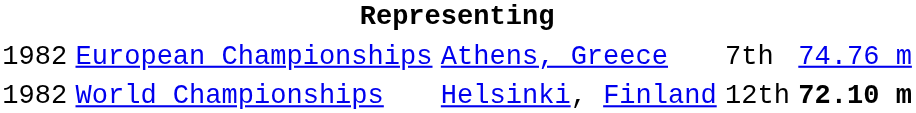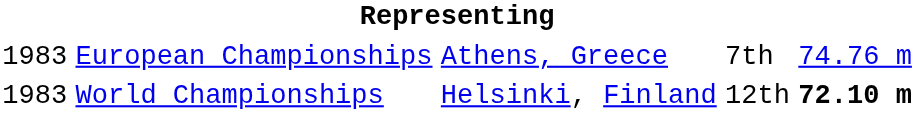European Championships | column 1: 1982 -> 1983
World Championships | column 1: 1982 -> 1983
